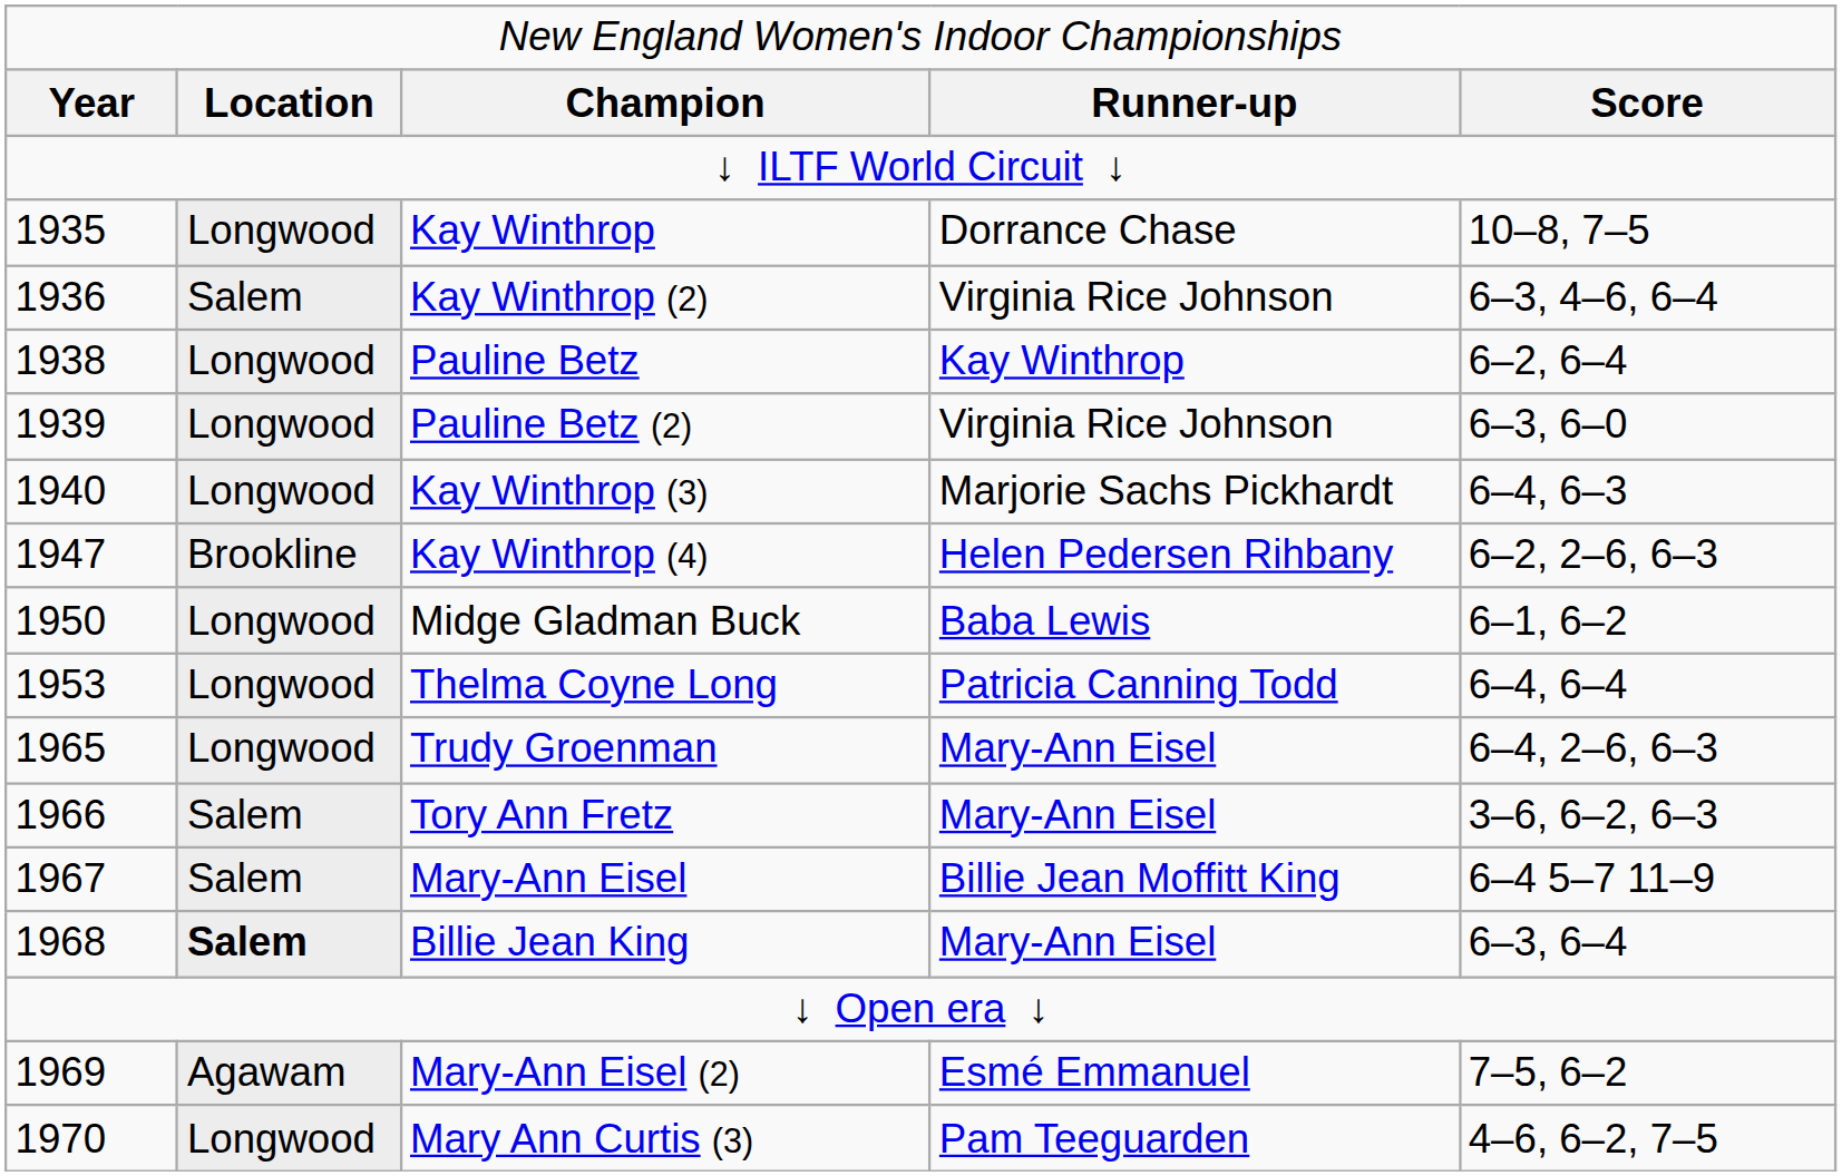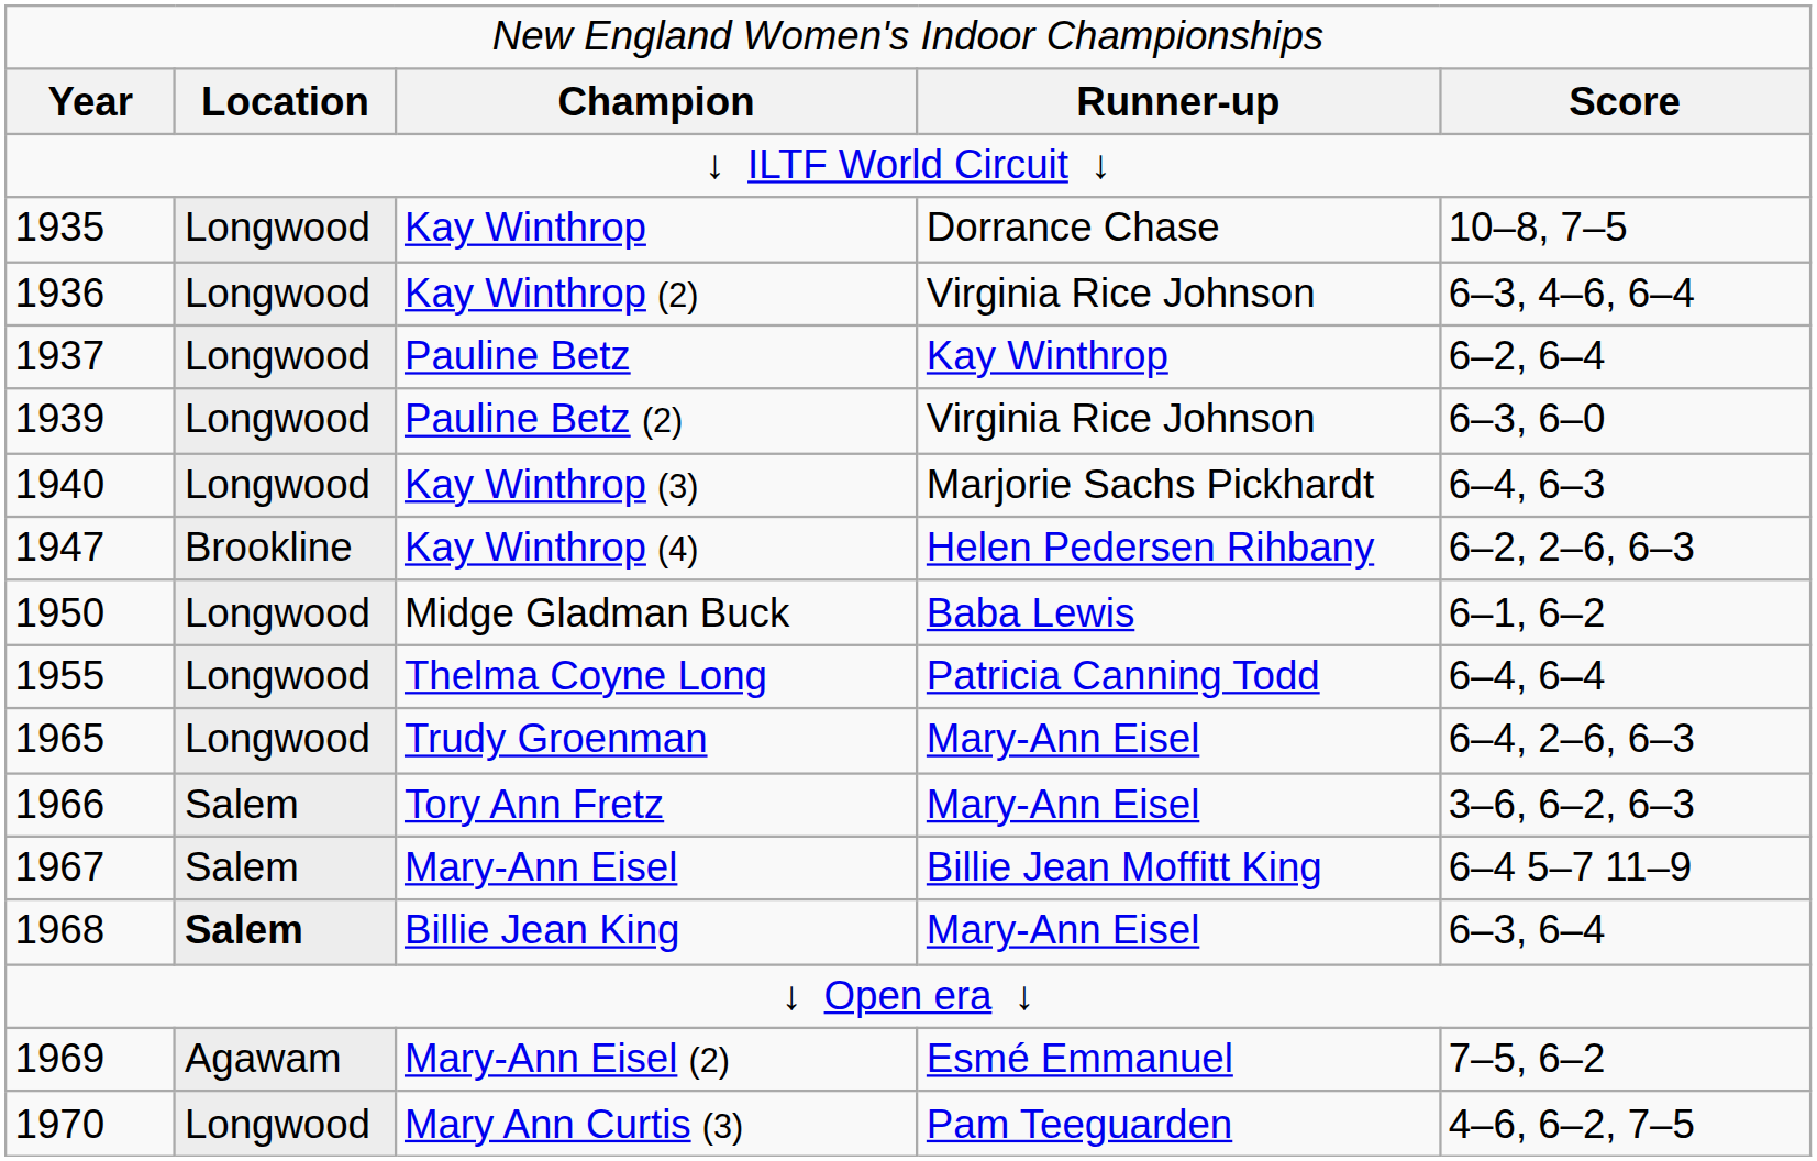Kay Winthrop (2) | column 2: Salem -> Longwood
Pauline Betz | column 1: 1938 -> 1937
Thelma Coyne Long | column 1: 1953 -> 1955
